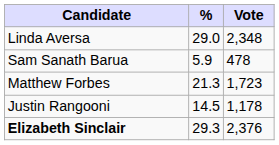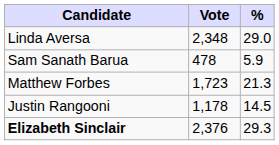columns swapped: Vote <-> %
